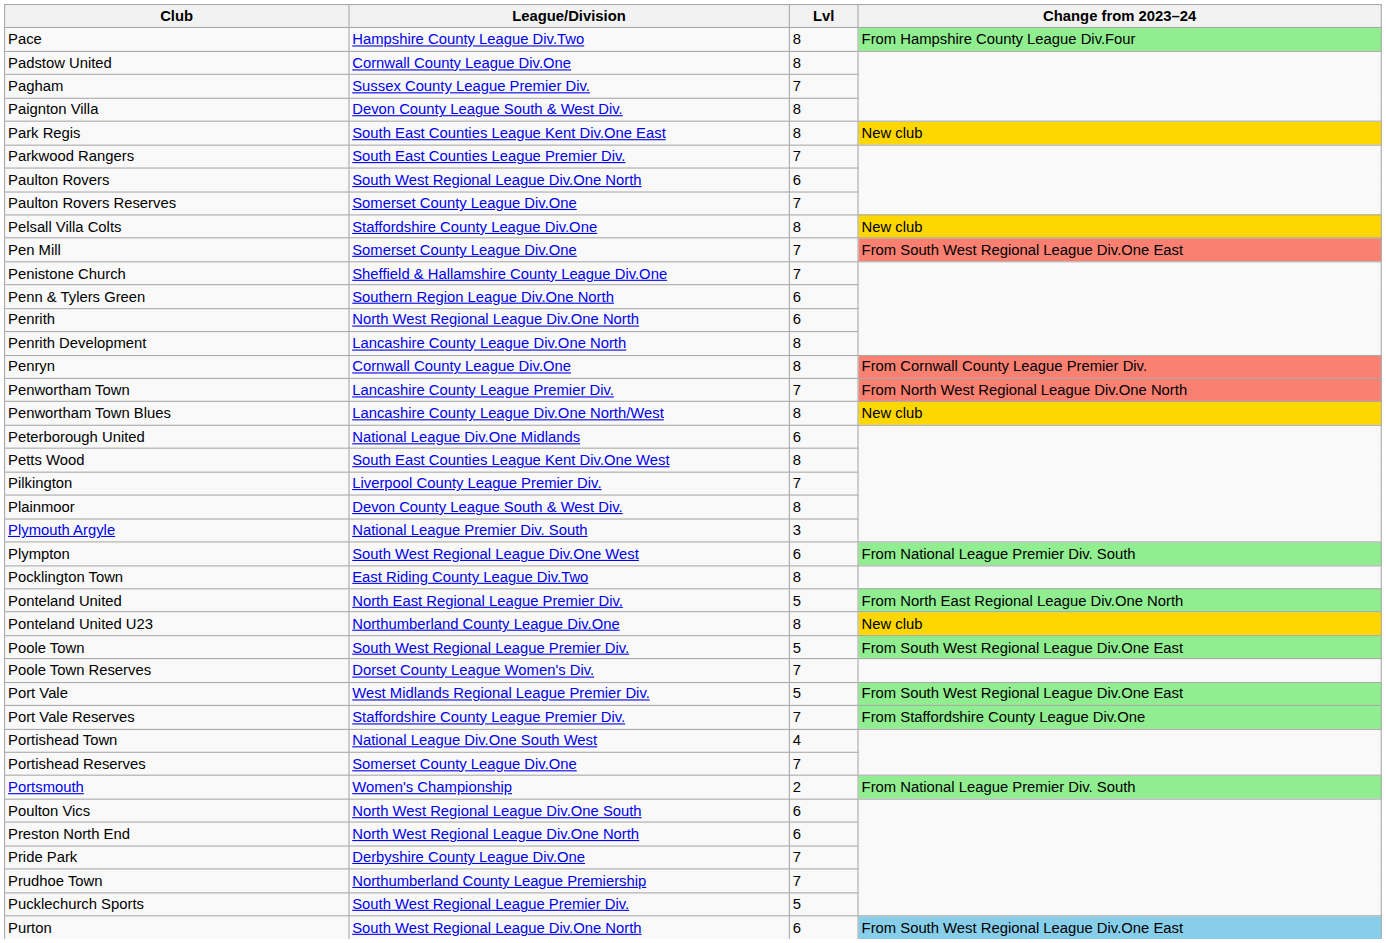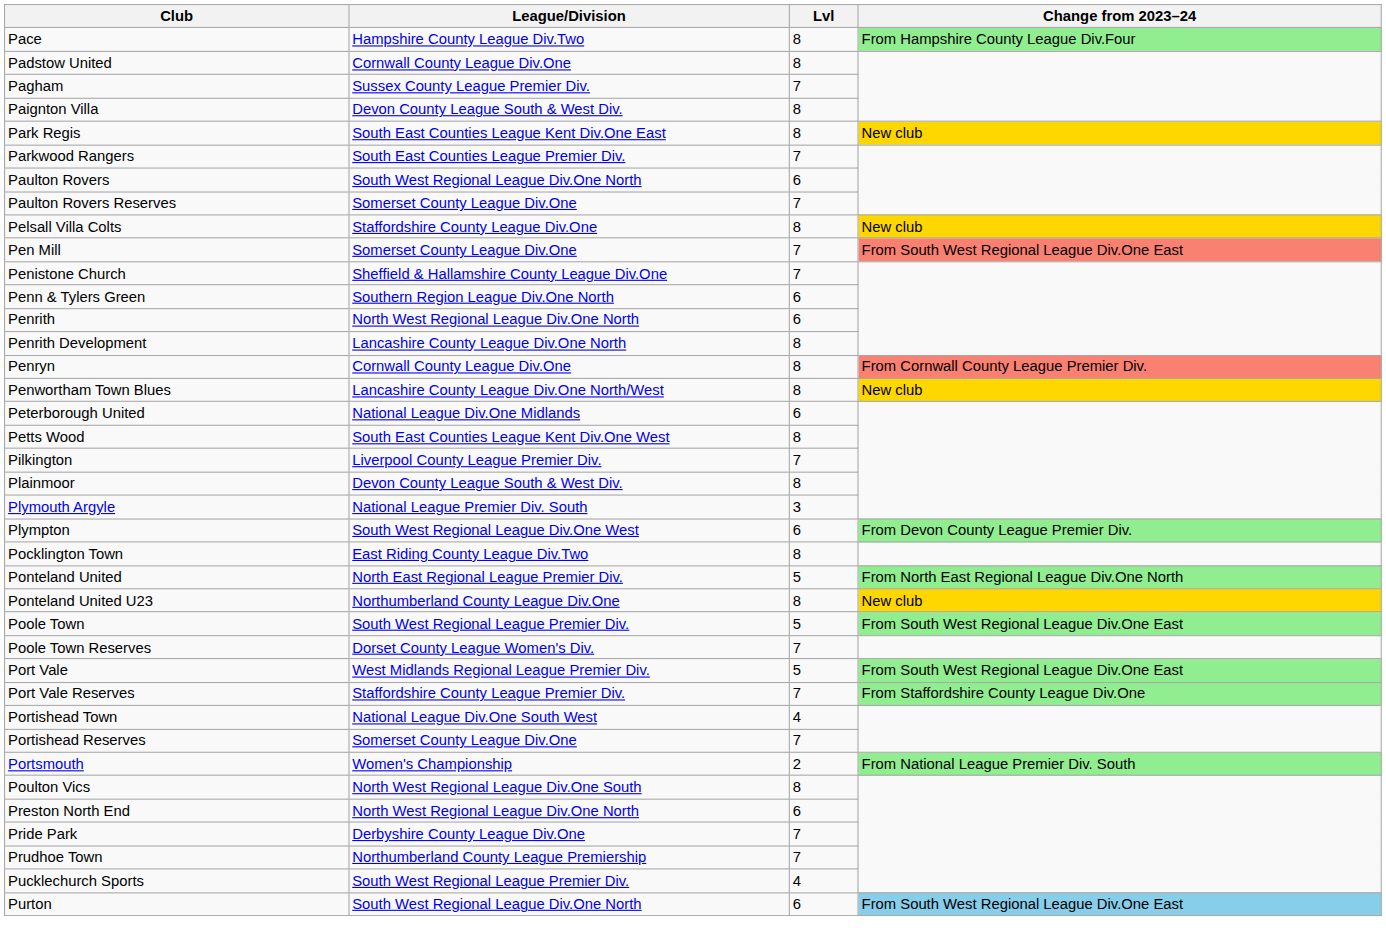- row: Penwortham Town | Lancashire County League Premier Div. | 7 | From North West Regional League Div.One North
Plympton | Change from 2023–24: From National League Premier Div. South -> From Devon County League Premier Div.
Poulton Vics | Lvl: 6 -> 8
Pucklechurch Sports | Lvl: 5 -> 4
